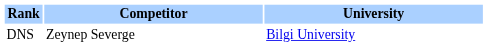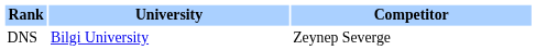columns swapped: Competitor <-> University
